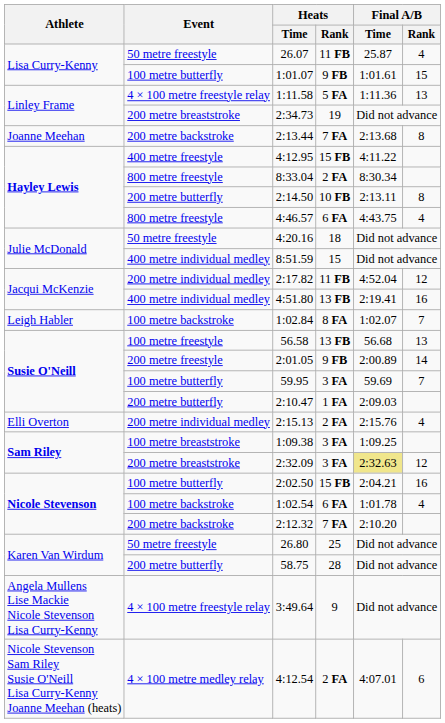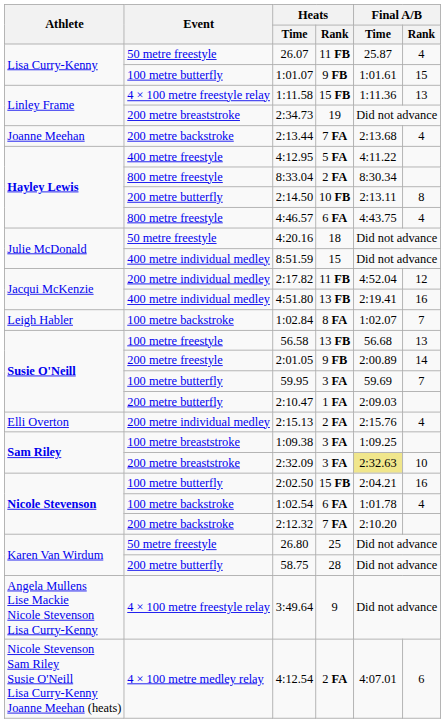1:11.58 | Heats / Rank: 5 FA -> 15 FB
2:13.44 | Final A/B / Rank: 8 -> 4
4:12.95 | Heats / Rank: 15 FB -> 5 FA
2:32.09 | Final A/B / Rank: 12 -> 10
